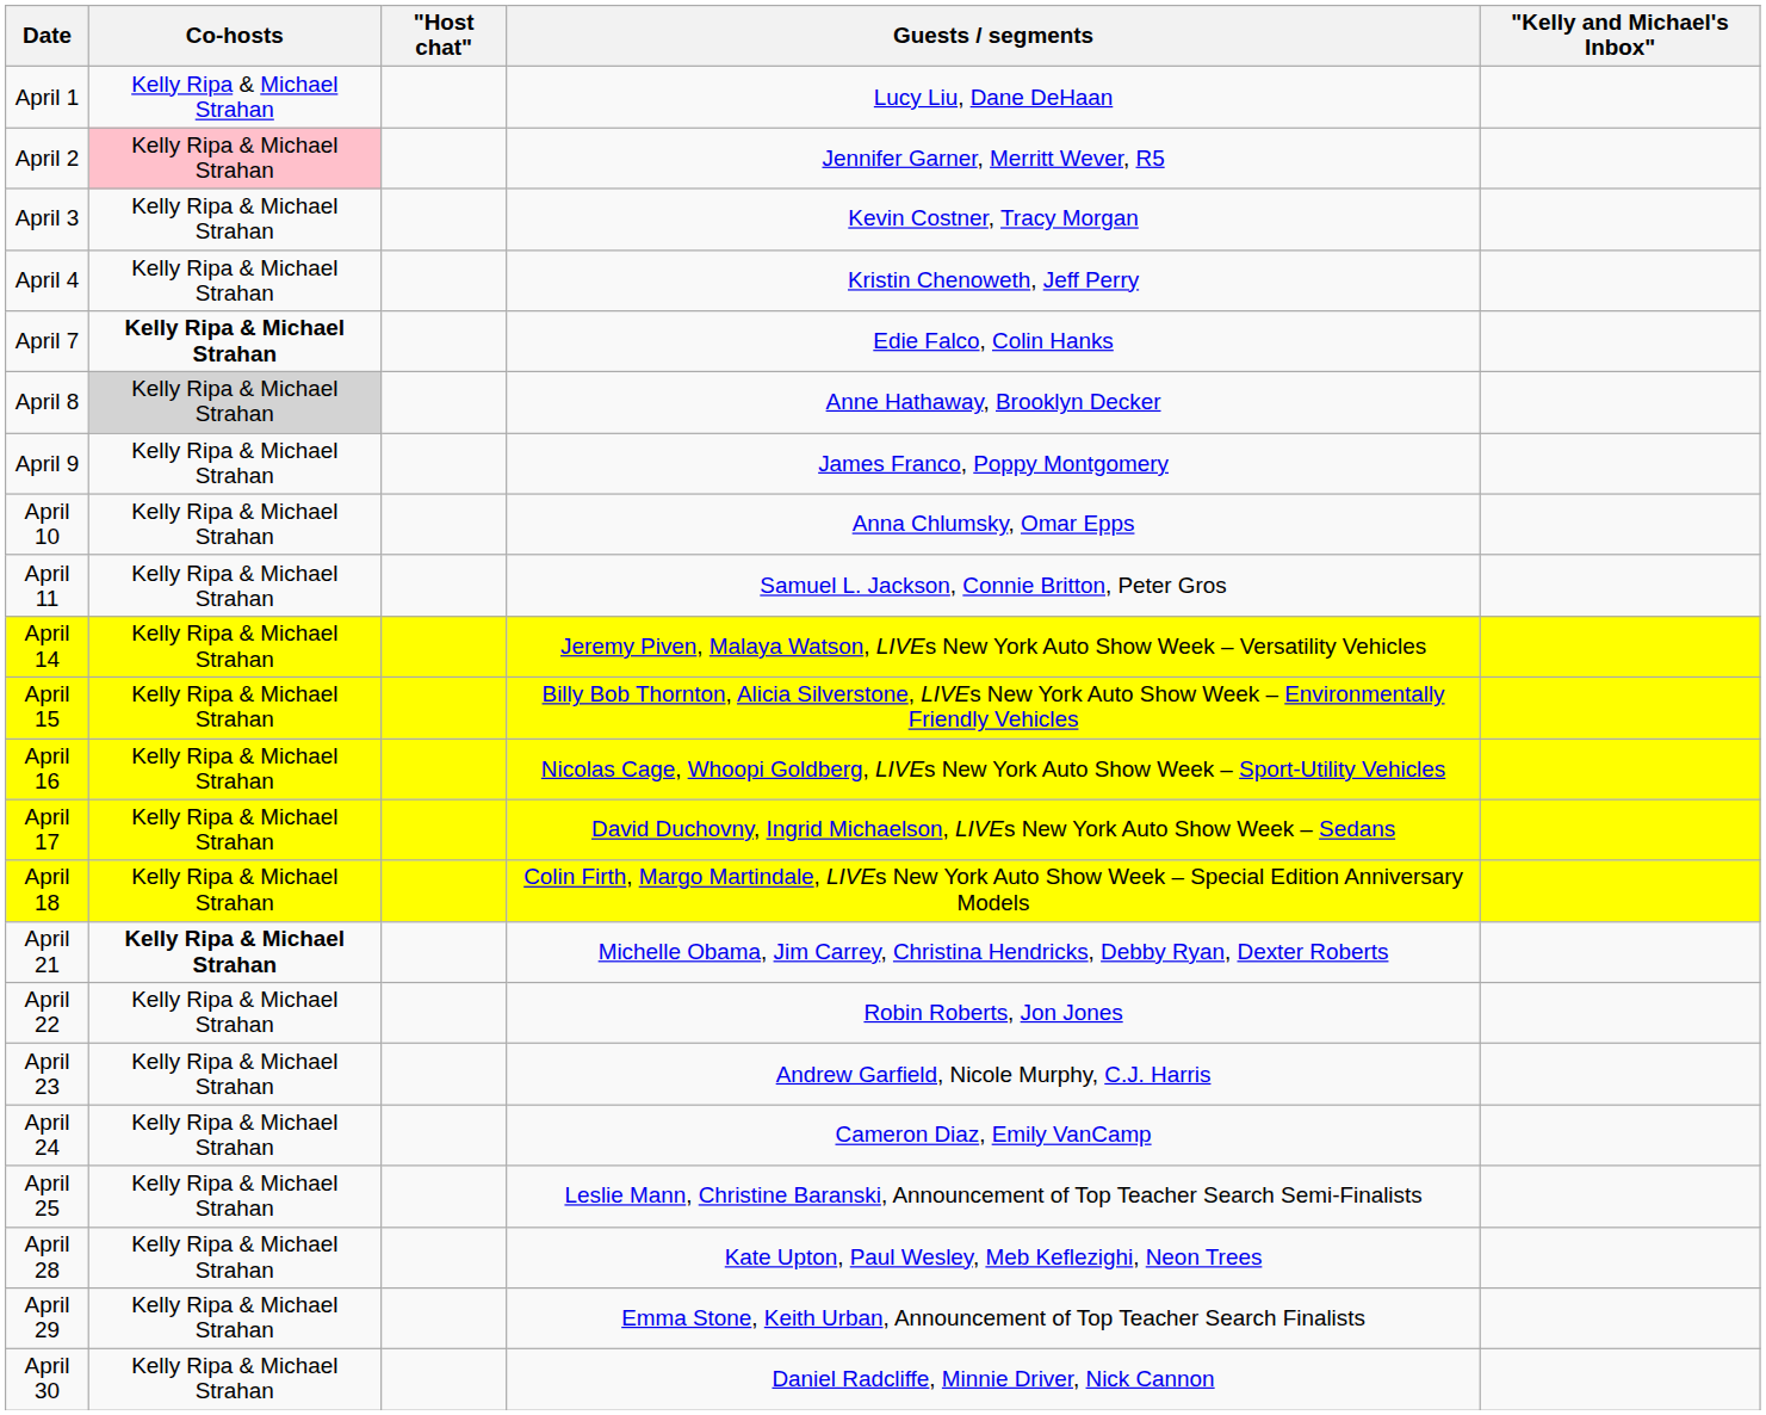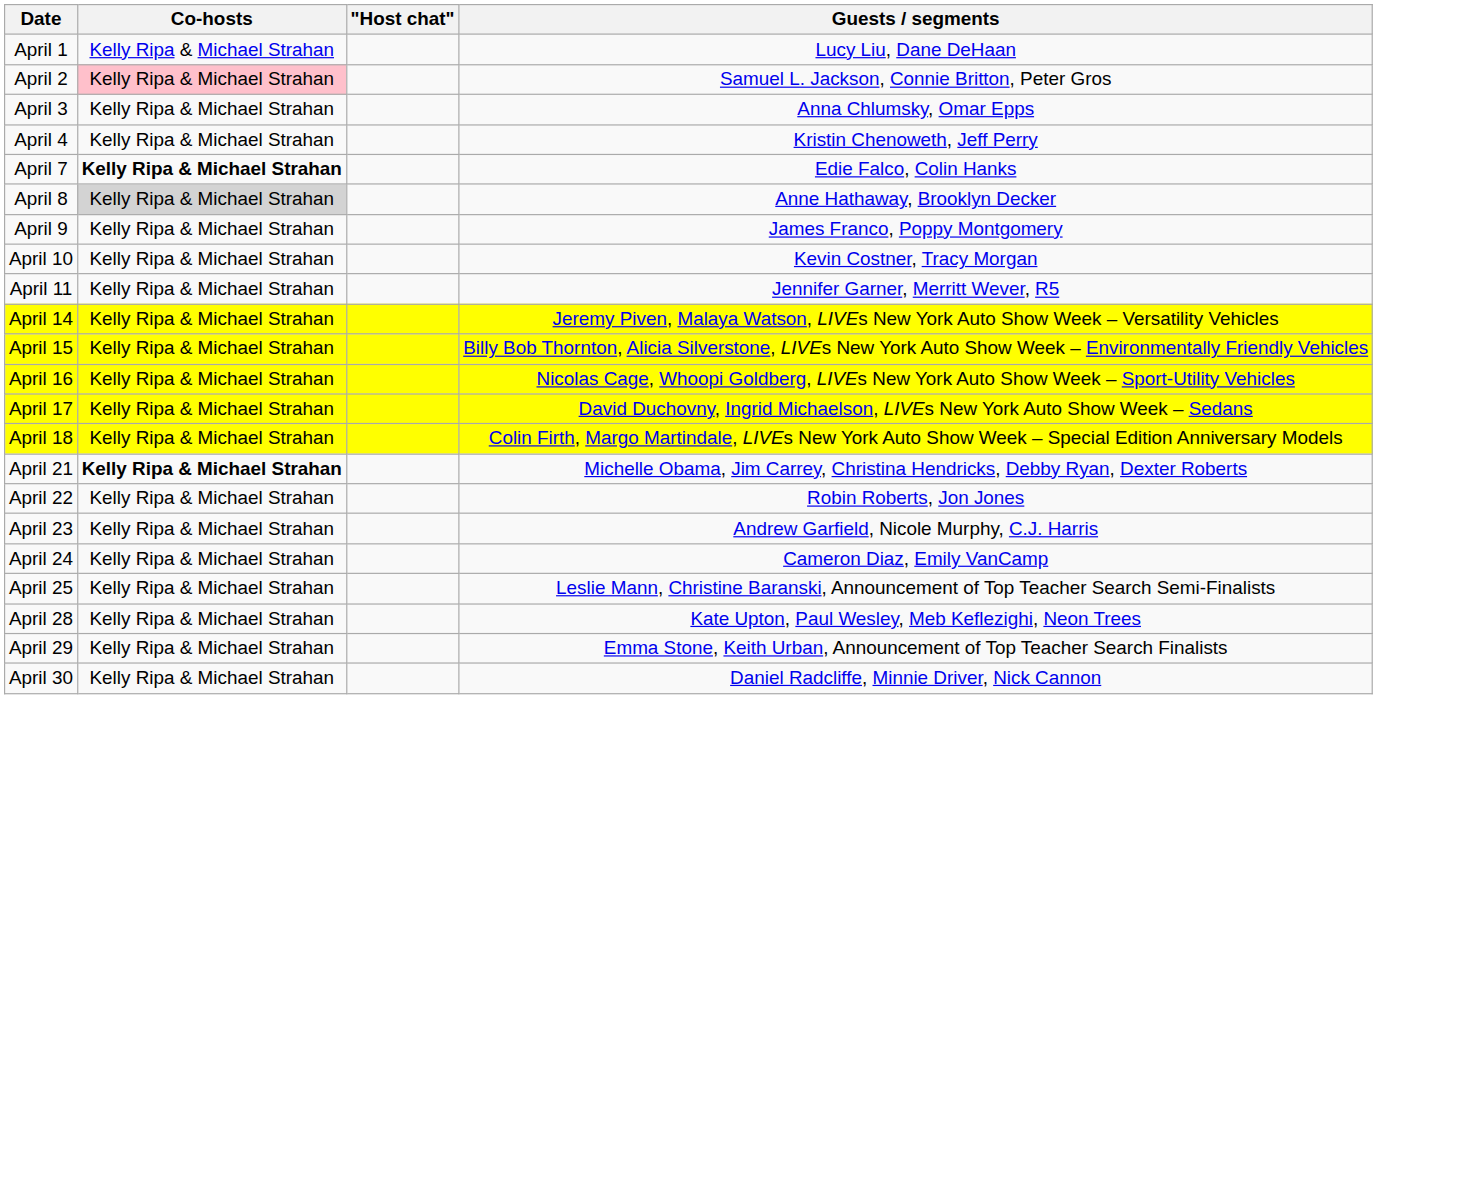- column: "Kelly and Michael's Inbox"
April 2 | Guests / segments: Jennifer Garner, Merritt Wever, R5 -> Samuel L. Jackson, Connie Britton, Peter Gros
April 3 | Guests / segments: Kevin Costner, Tracy Morgan -> Anna Chlumsky, Omar Epps
April 10 | Guests / segments: Anna Chlumsky, Omar Epps -> Kevin Costner, Tracy Morgan
April 11 | Guests / segments: Samuel L. Jackson, Connie Britton, Peter Gros -> Jennifer Garner, Merritt Wever, R5
